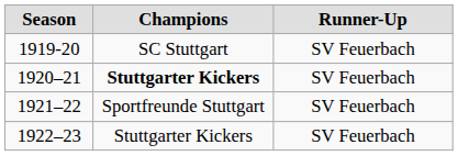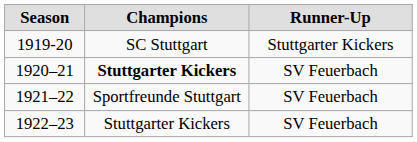1919-20 | Runner-Up: SV Feuerbach -> Stuttgarter Kickers
